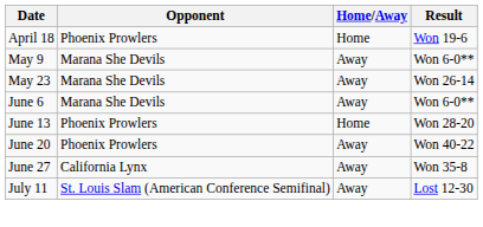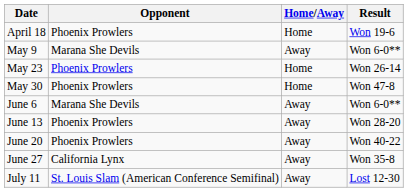May 23 | Opponent: Marana She Devils -> Phoenix Prowlers
May 23 | Home/Away: Away -> Home
+ row: May 30 | Phoenix Prowlers | Home | Won 47-8
June 13 | Home/Away: Home -> Away
